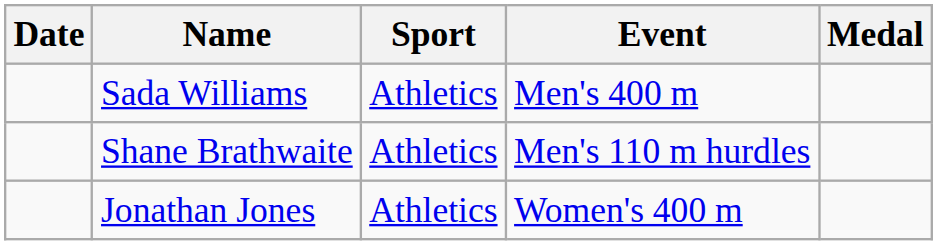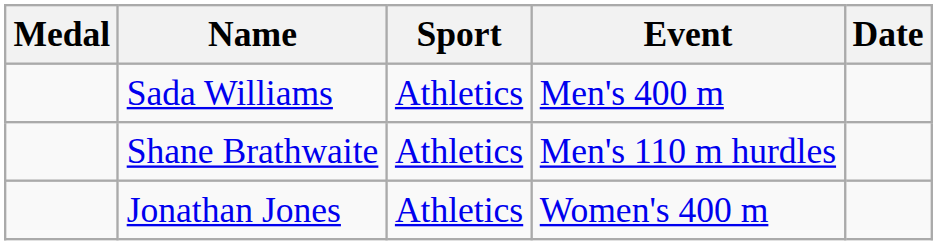columns swapped: Medal <-> Date
